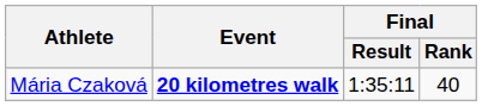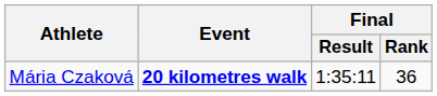Mária Czaková | Final / Rank: 40 -> 36
